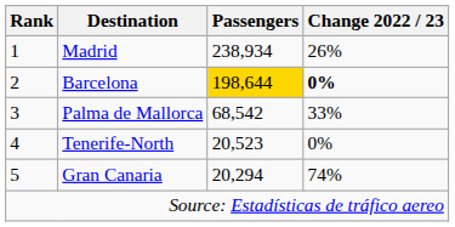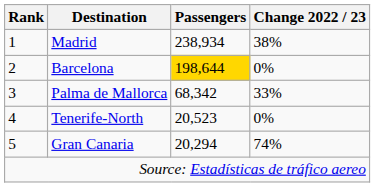Madrid | Change 2022 / 23: 26% -> 38%
Barcelona | Change 2022 / 23: bold -> normal
Palma de Mallorca | Passengers: 68,542 -> 68,342
